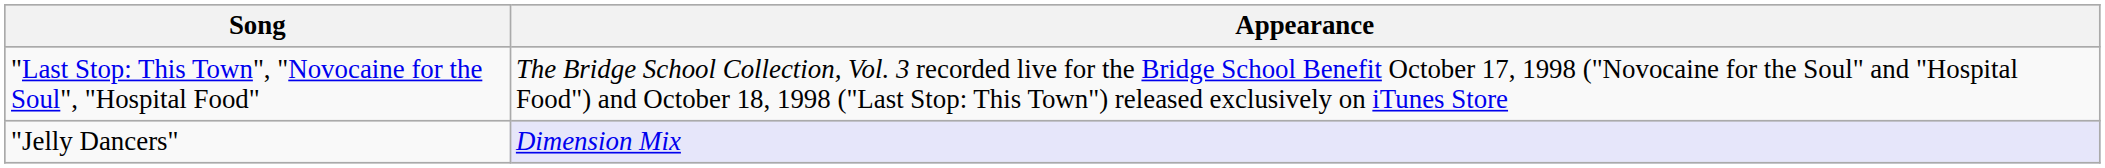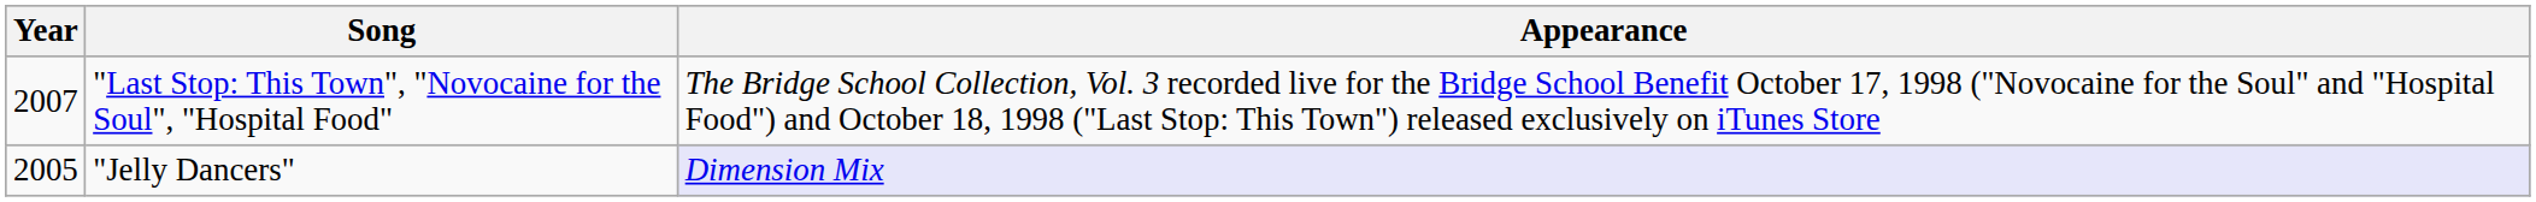+ column: Year | 2007 | 2005
